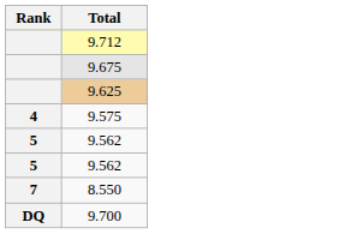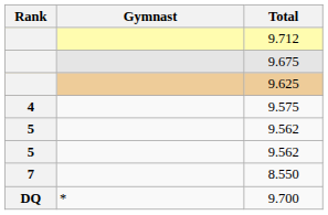+ column: Gymnast | *
